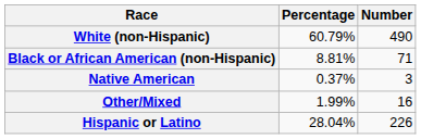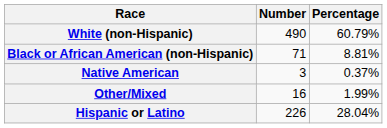columns swapped: Number <-> Percentage
